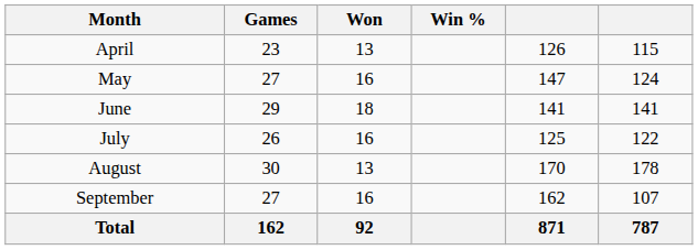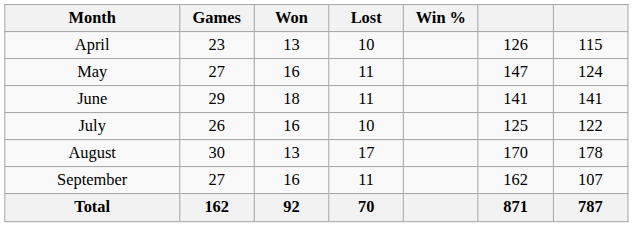+ column: Lost | 10 | 11 | 11 | 10 | 17 | 11 | 70
